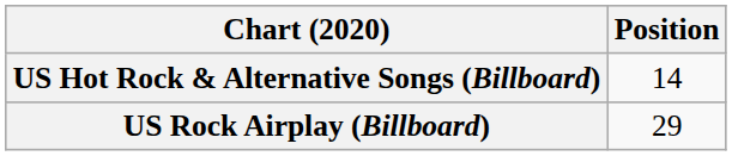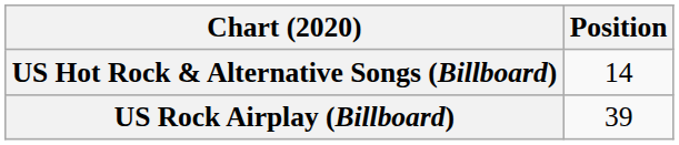US Rock Airplay (Billboard) | Position: 29 -> 39
